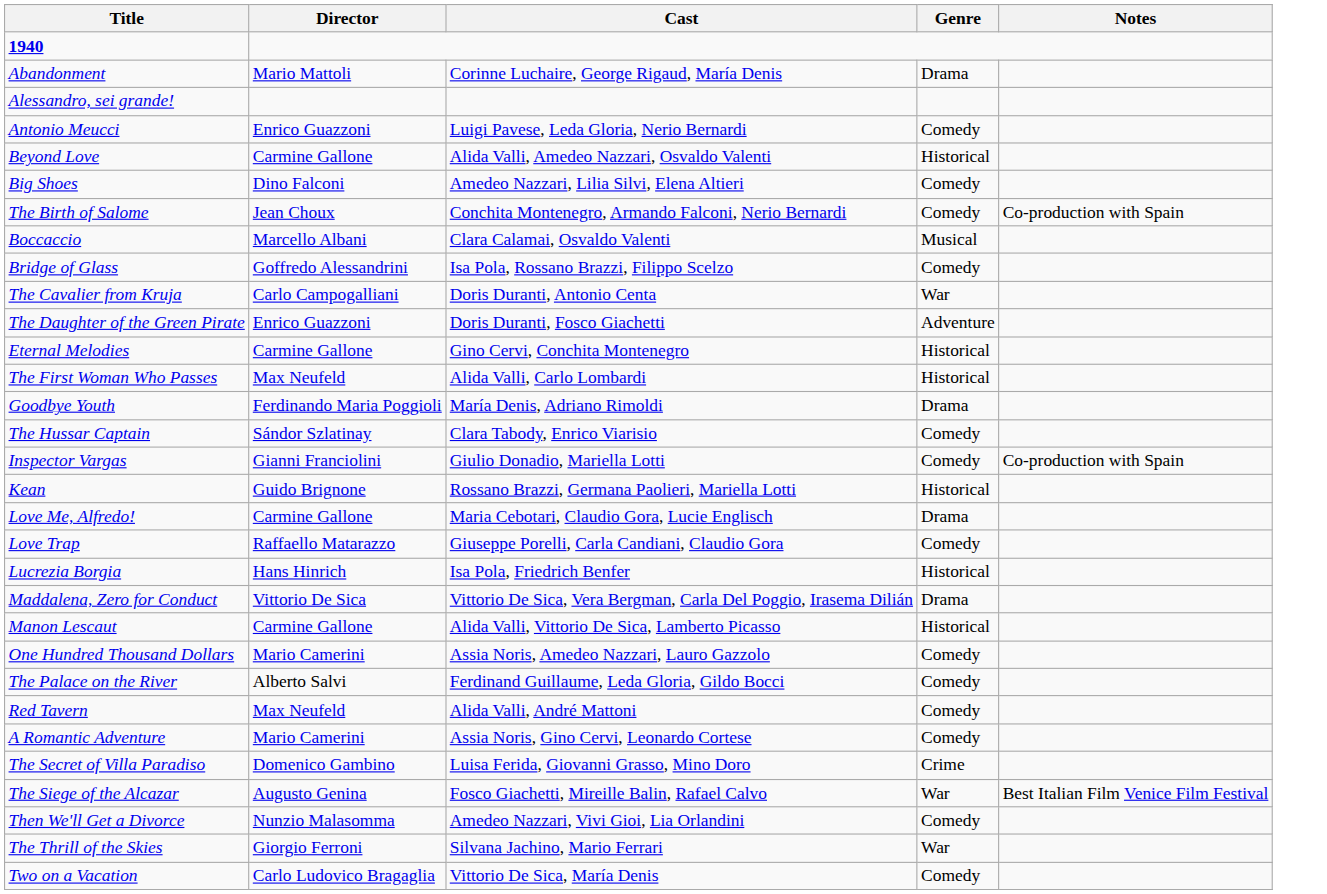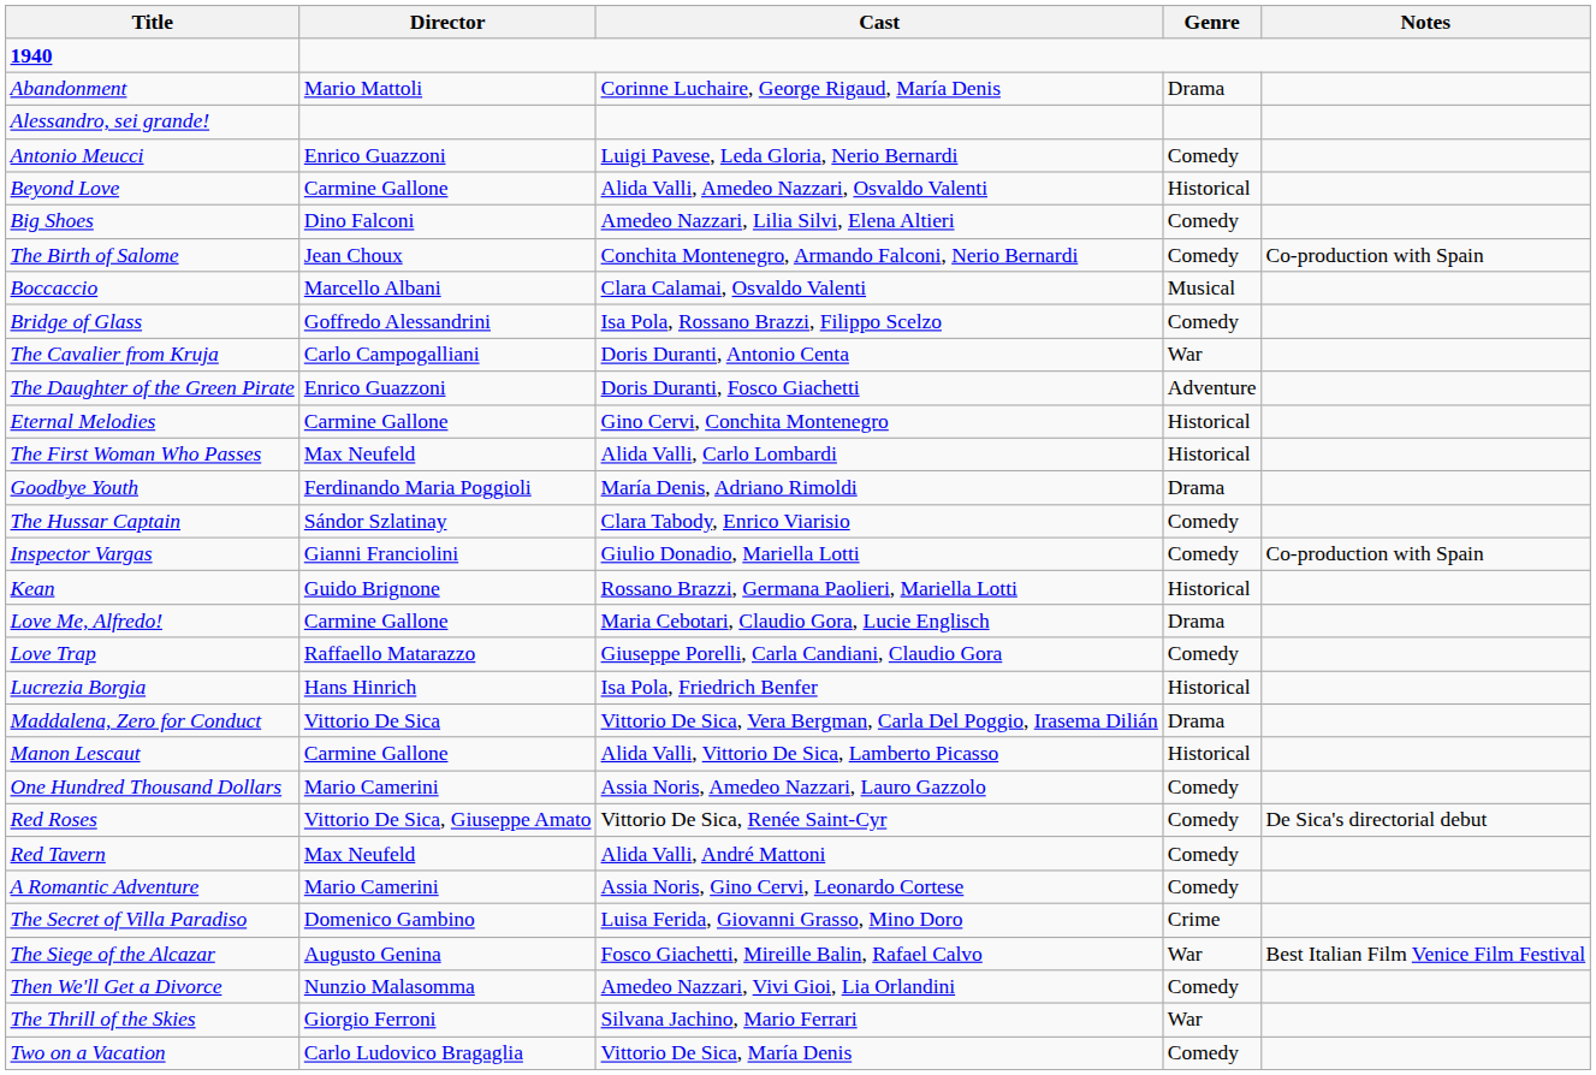- row: The Palace on the River | Alberto Salvi | Ferdinand Guillaume, Leda Gloria, Gildo Bocci | Comedy
+ row: Red Roses | Vittorio De Sica, Giuseppe Amato | Vittorio De Sica, Renée Saint-Cyr | Comedy | De Sica's directorial debut
